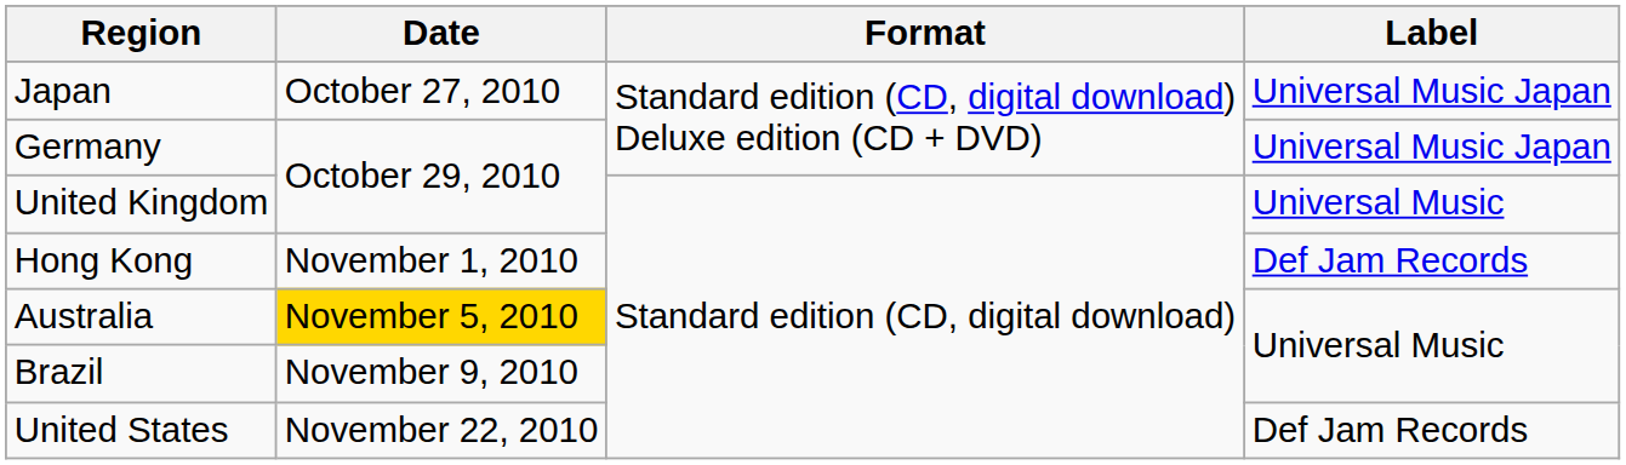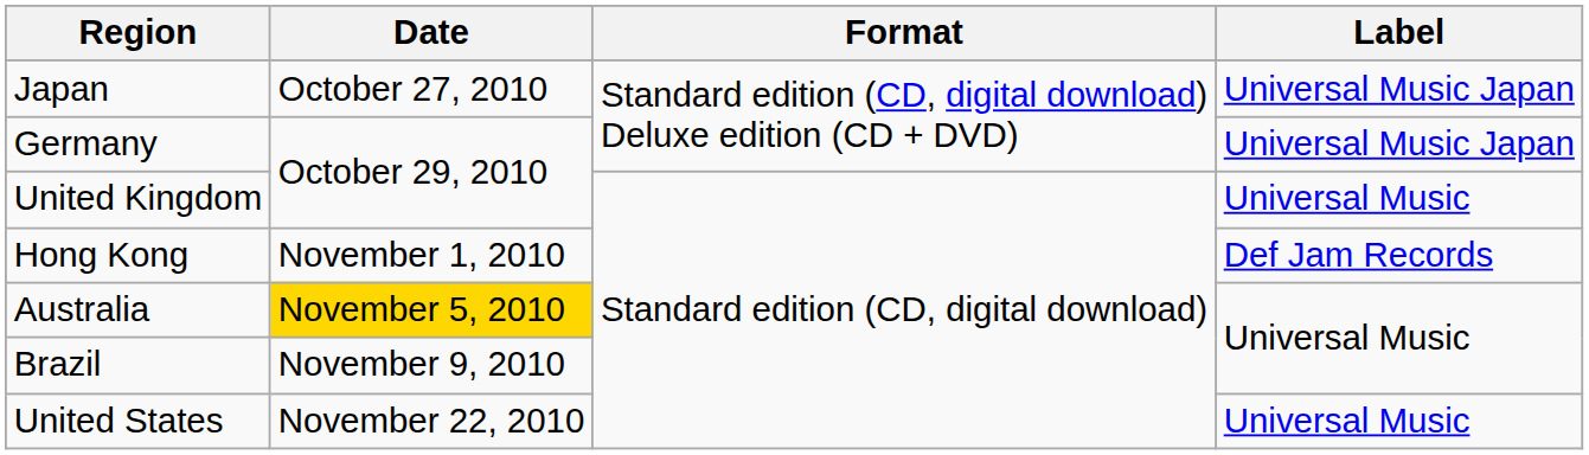United States | Label: Def Jam Records -> Universal Music
